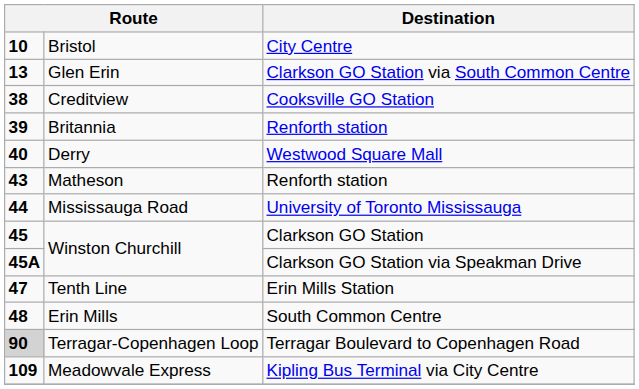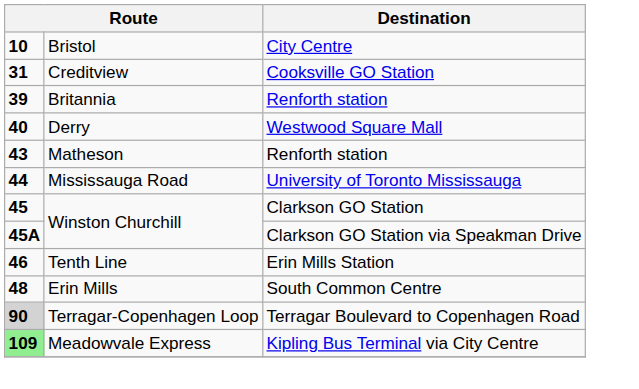- row: 13 | Glen Erin | Clarkson GO Station via South Common Centre
Creditview | column 1: 38 -> 31
Tenth Line | column 1: 47 -> 46
Meadowvale Express | column 1: no background -> lightgreen background
